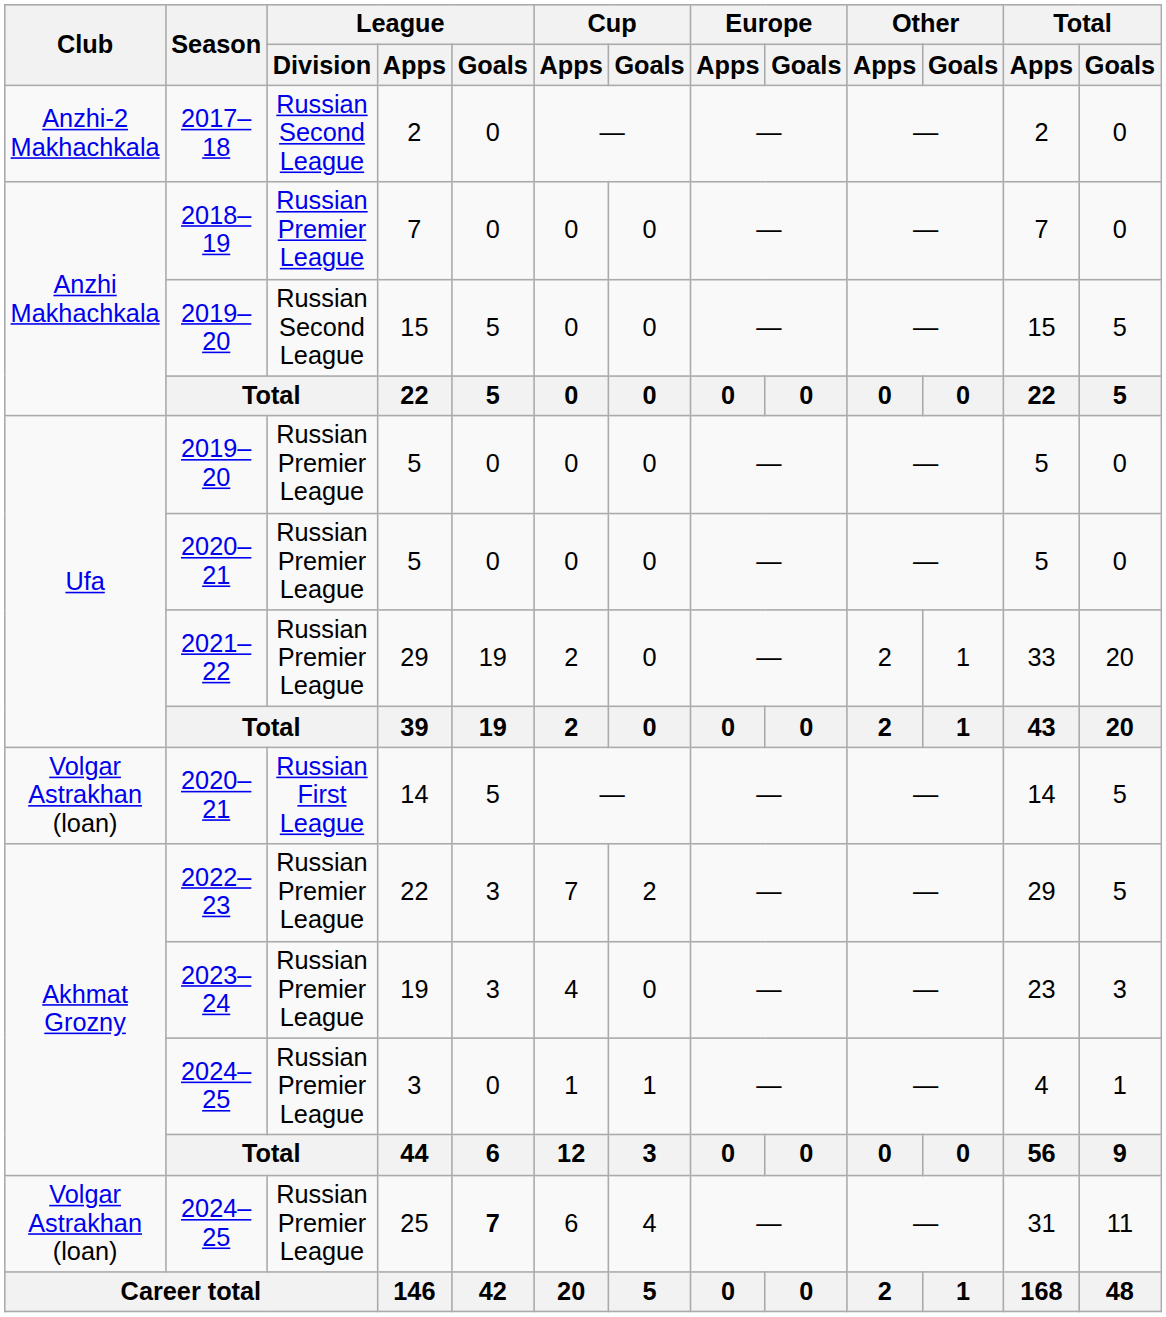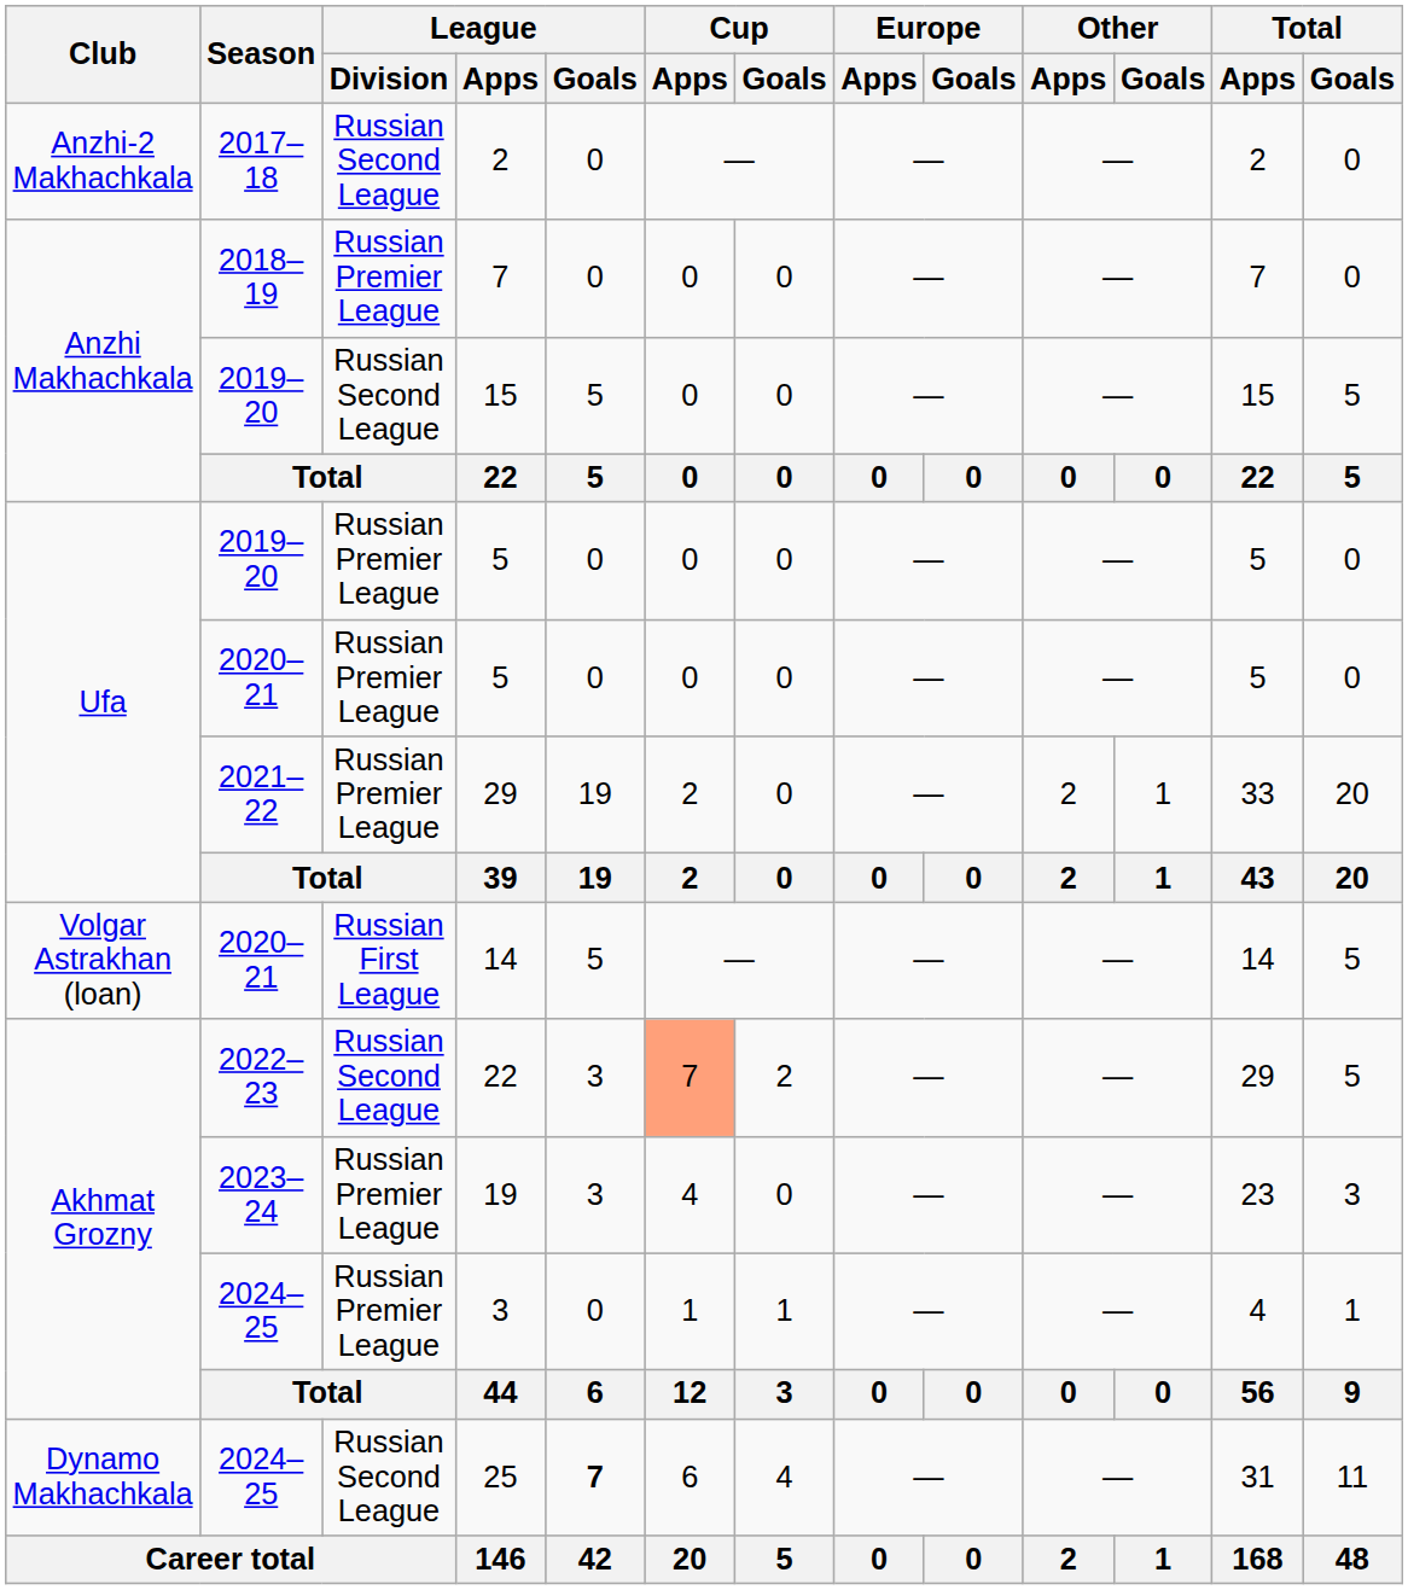2022–23 / 22 | League / Division: Russian Premier League -> Russian Second League
2022–23 / 22 | Cup / Apps: no background -> lightsalmon background
25 | Club: Volgar Astrakhan (loan) -> Dynamo Makhachkala
25 | League / Division: Russian Premier League -> Russian Second League
